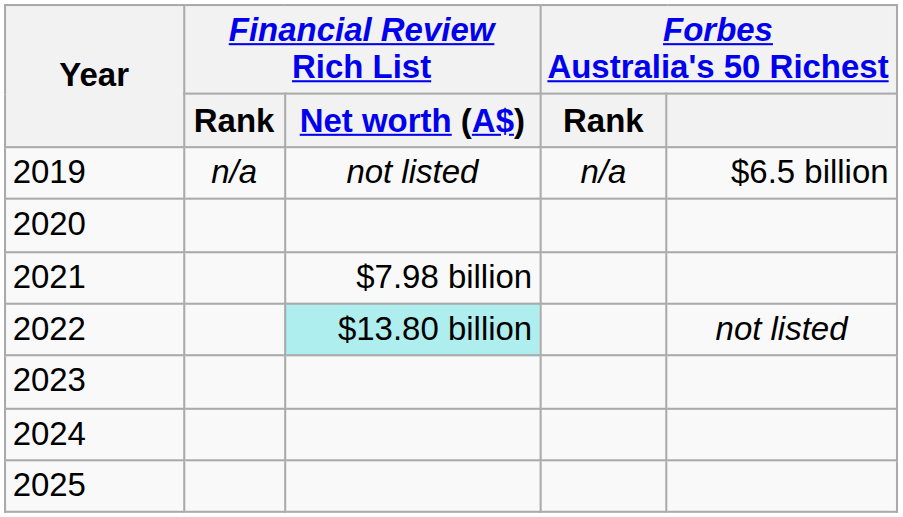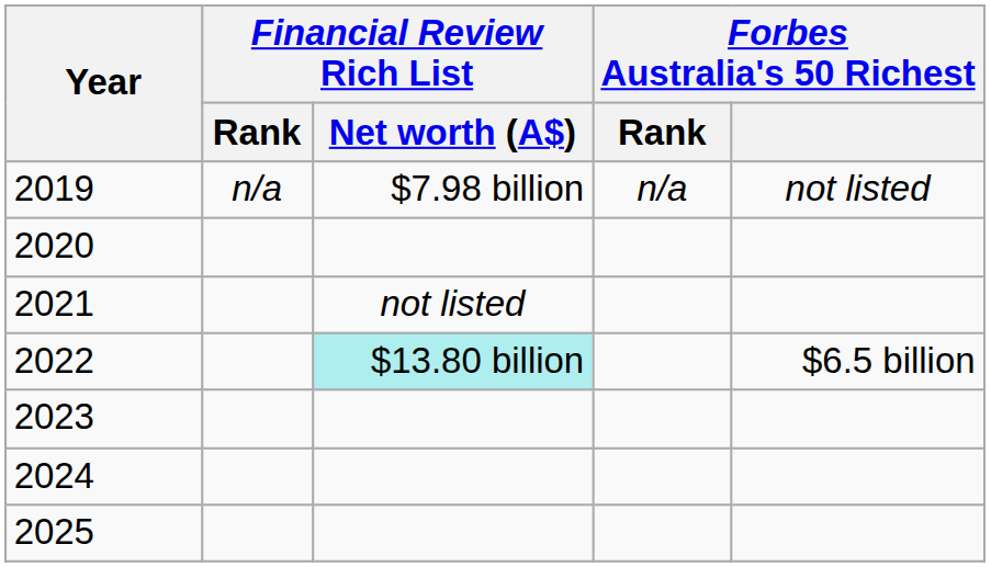2019 | Financial Review Rich List / Net worth (A$): not listed -> $7.98 billion
2019 | Forbes Australia's 50 Richest: $6.5 billion -> not listed
2021 | Financial Review Rich List / Net worth (A$): $7.98 billion -> not listed
2022 | Forbes Australia's 50 Richest: not listed -> $6.5 billion
